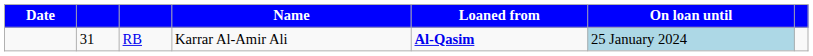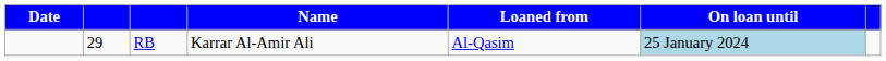RB | column 2: 31 -> 29
RB | Loaned from: bold -> normal
